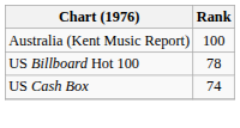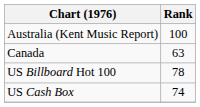+ row: Canada | 63
